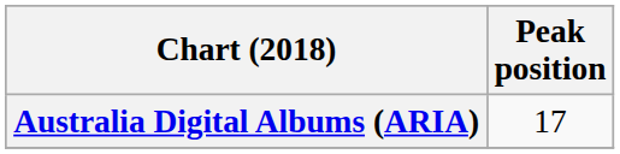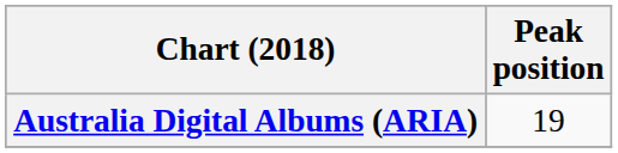Australia Digital Albums (ARIA) | Peak position: 17 -> 19
